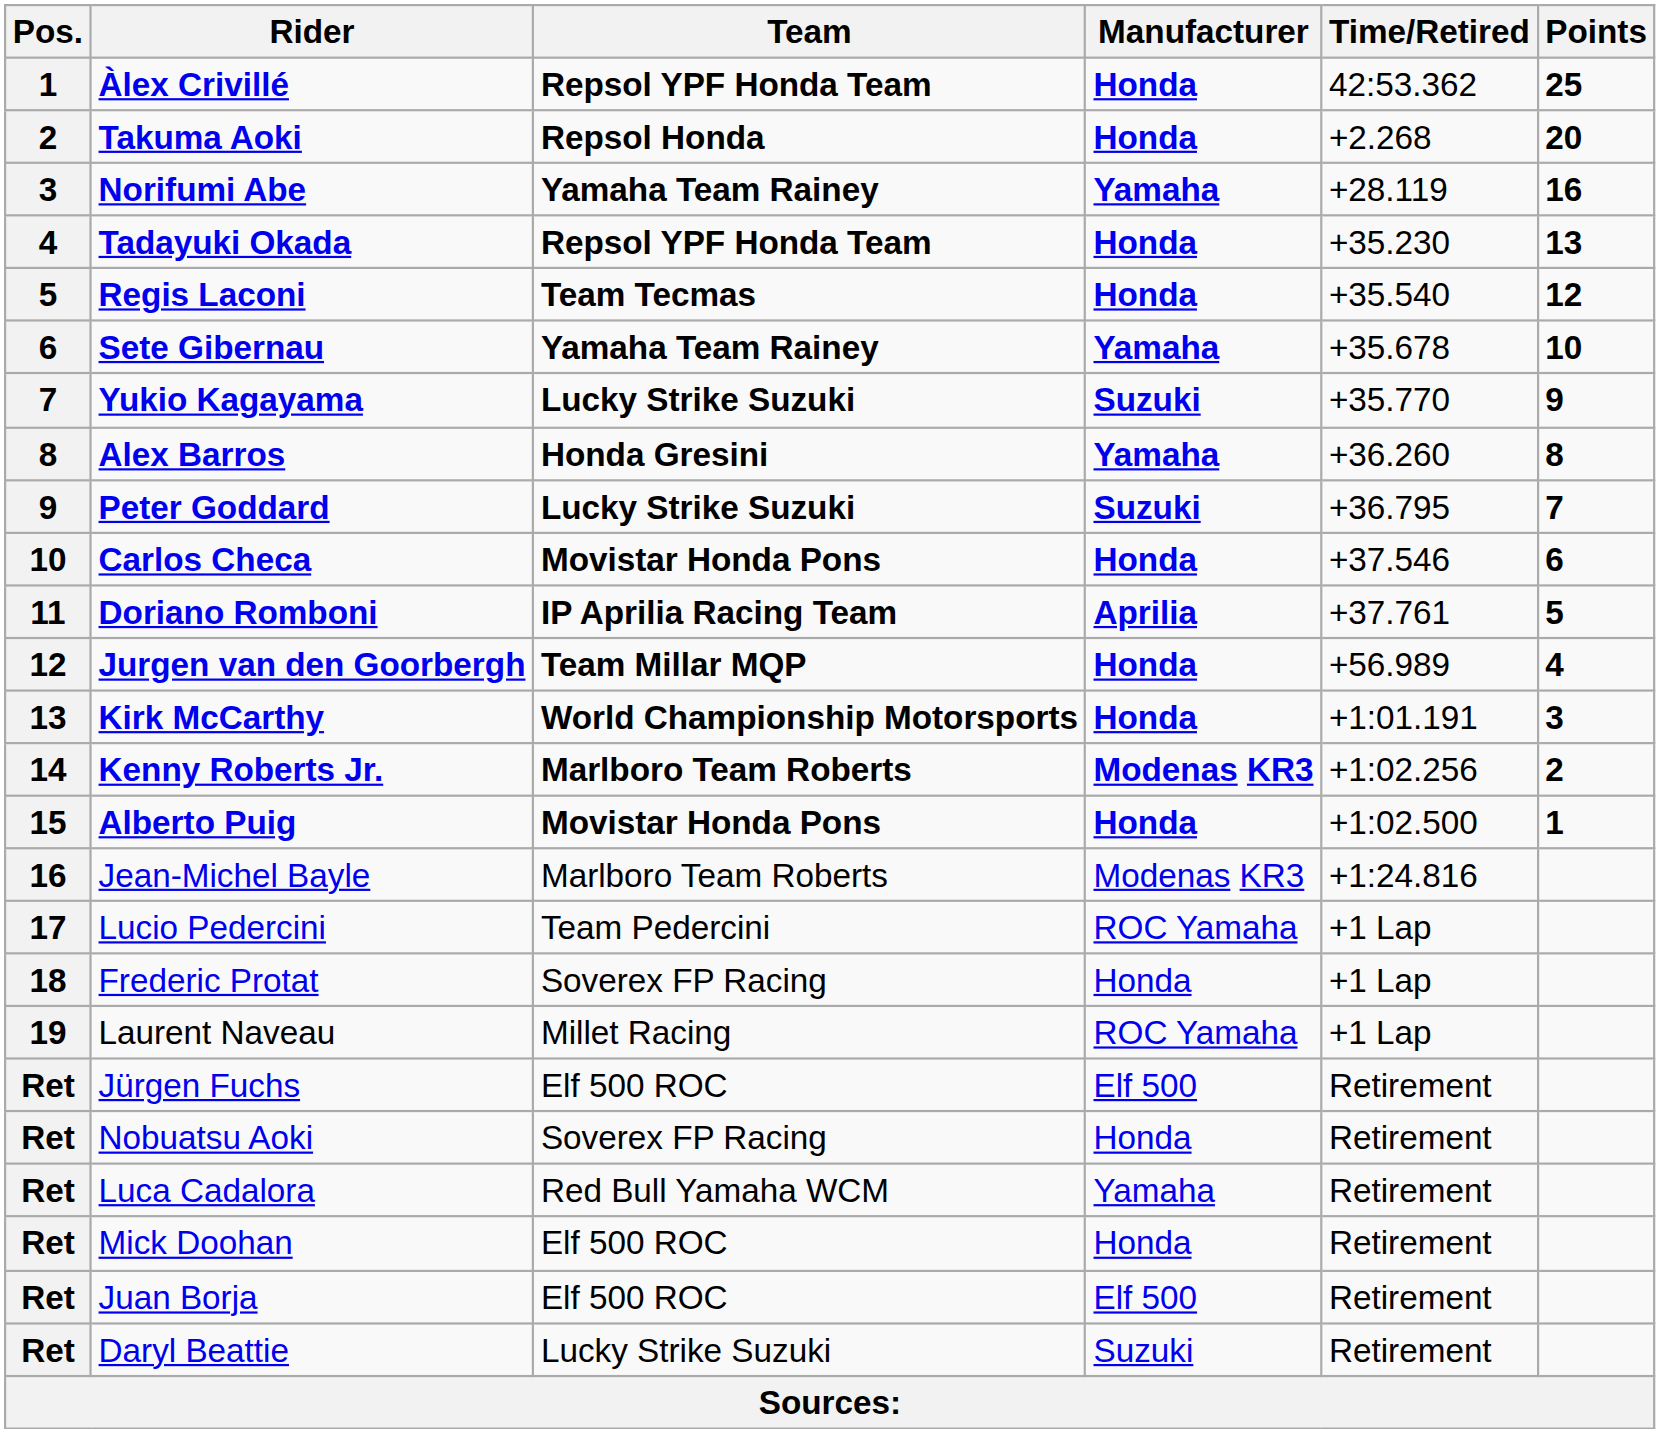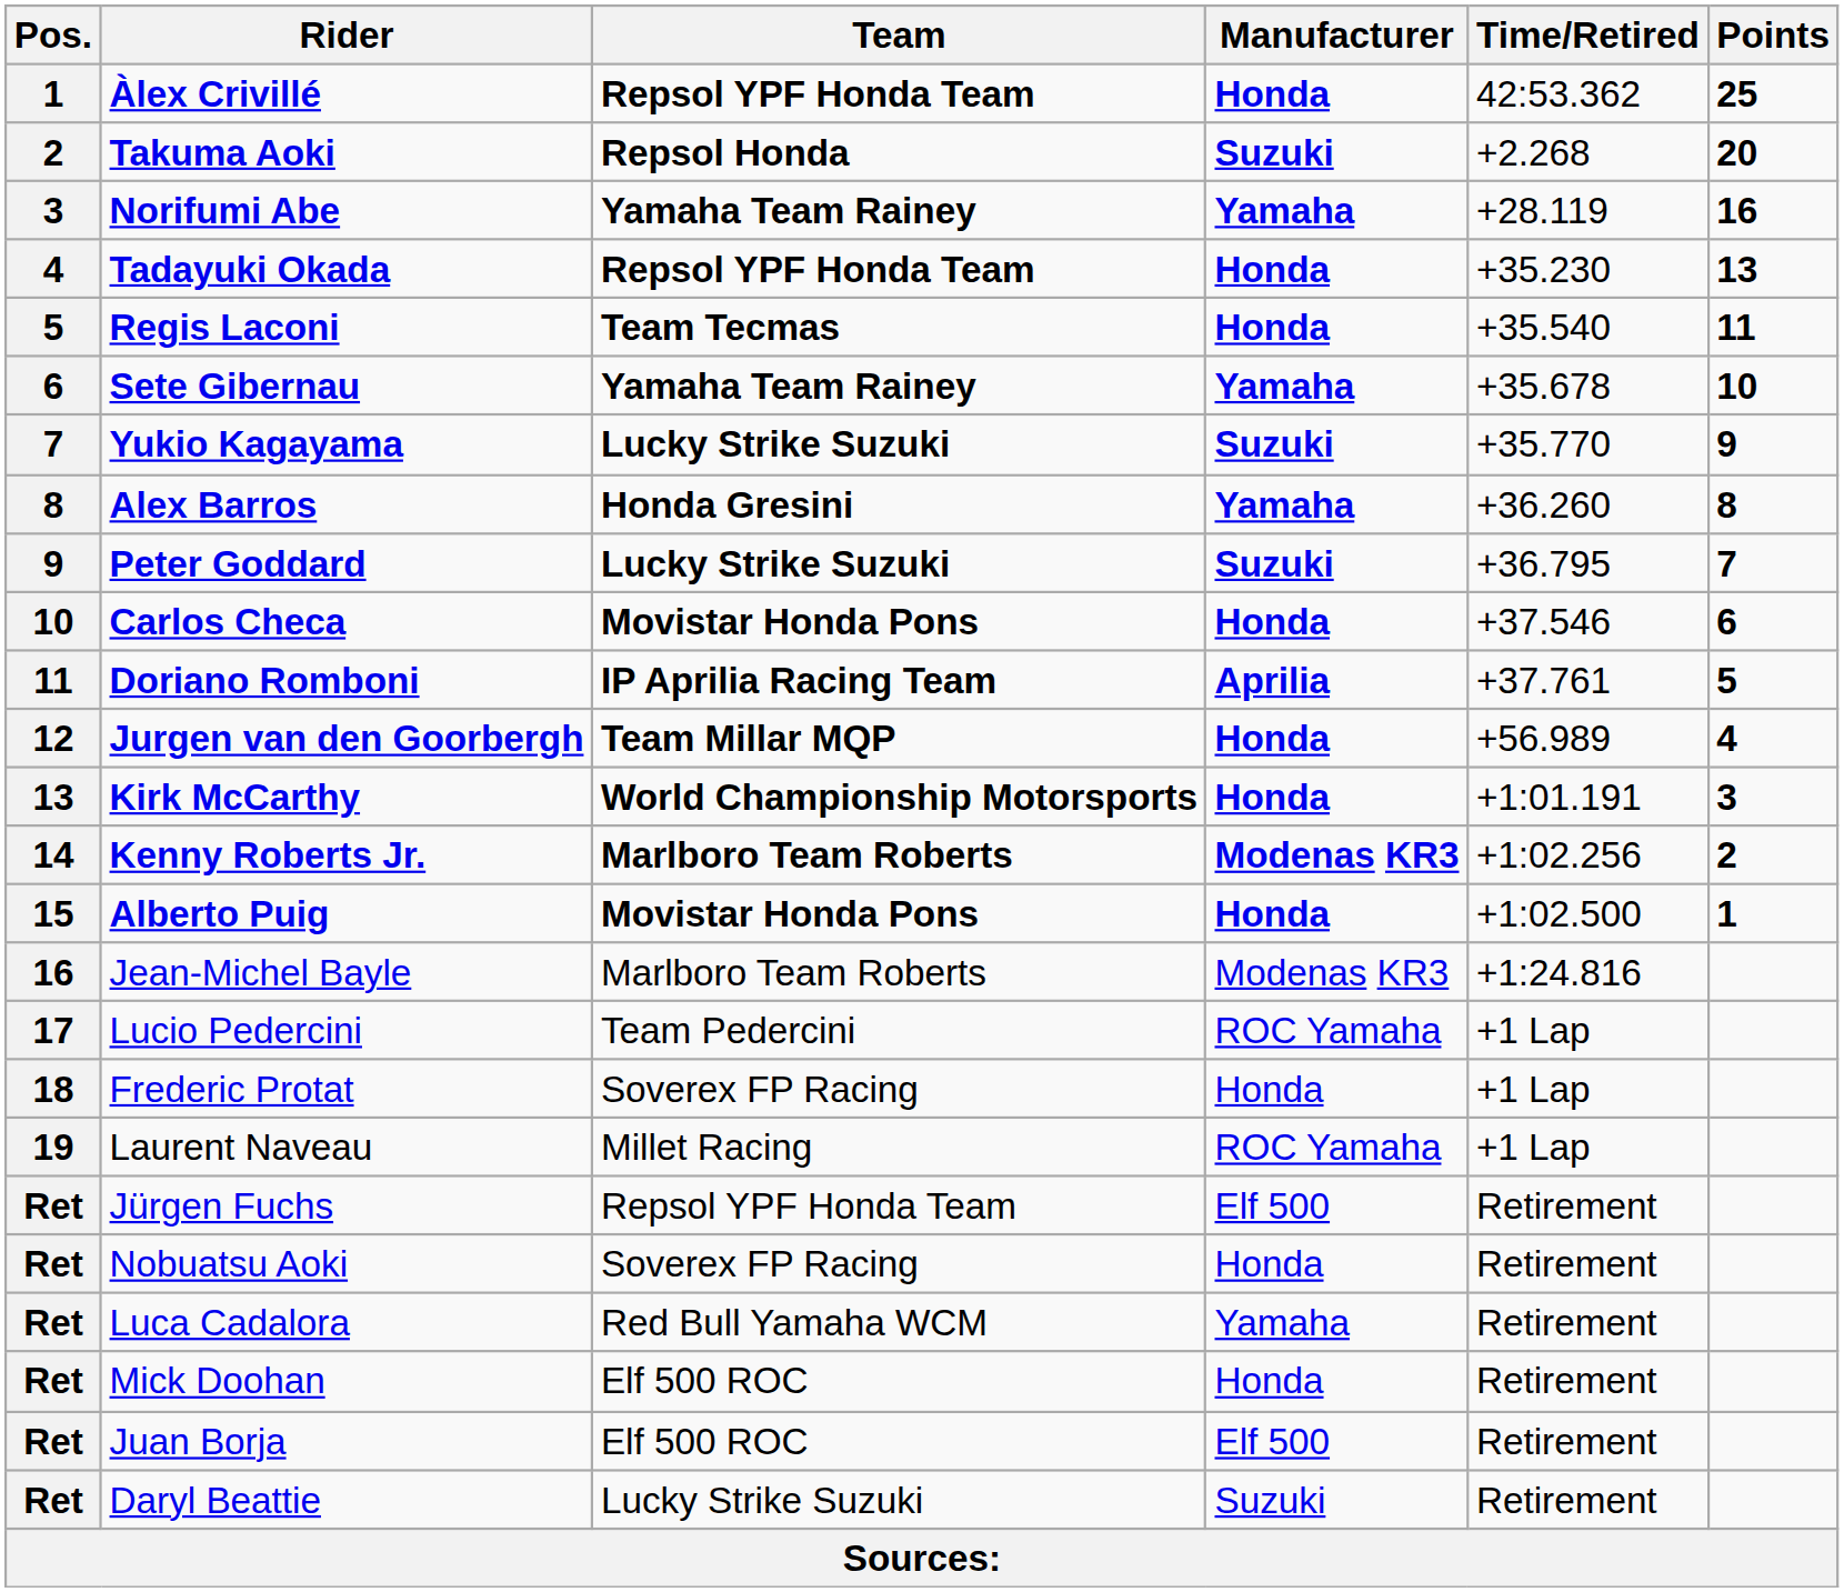Takuma Aoki | Manufacturer: Honda -> Suzuki
Regis Laconi | Points: 12 -> 11
Jürgen Fuchs | Team: Elf 500 ROC -> Repsol YPF Honda Team
